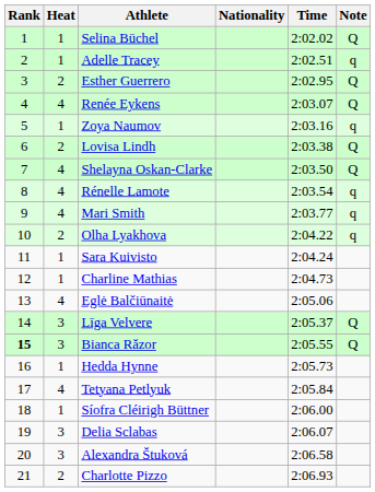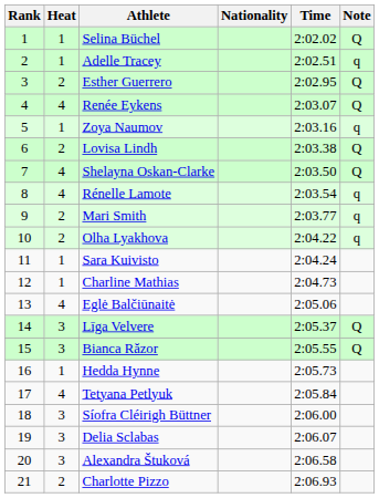Mari Smith | Heat: 4 -> 2
Bianca Răzor | Rank: bold -> normal
Síofra Cléirigh Büttner | Heat: 1 -> 3
